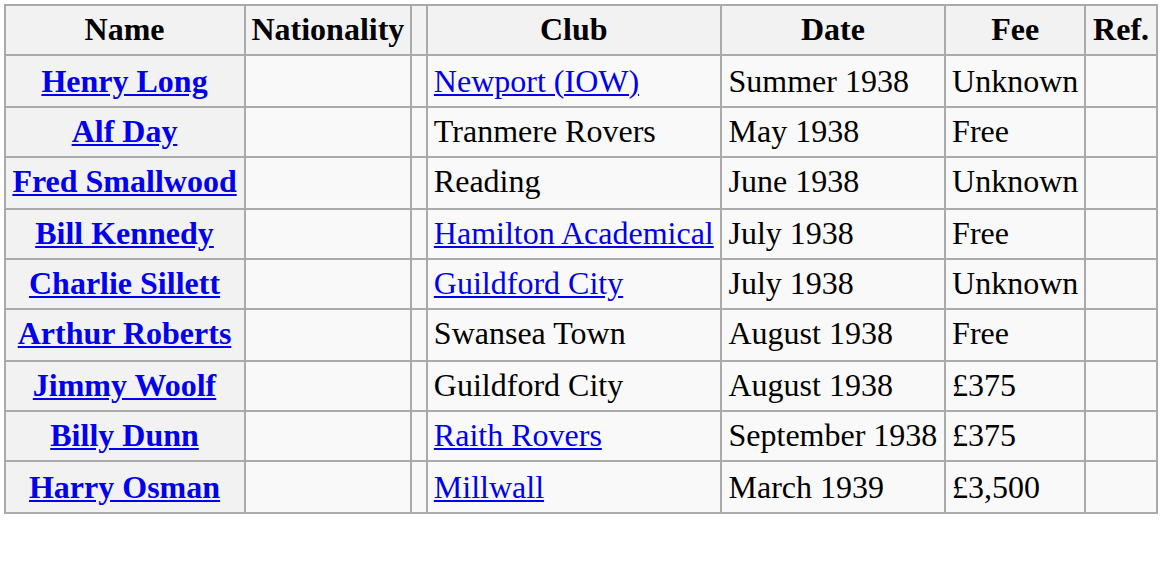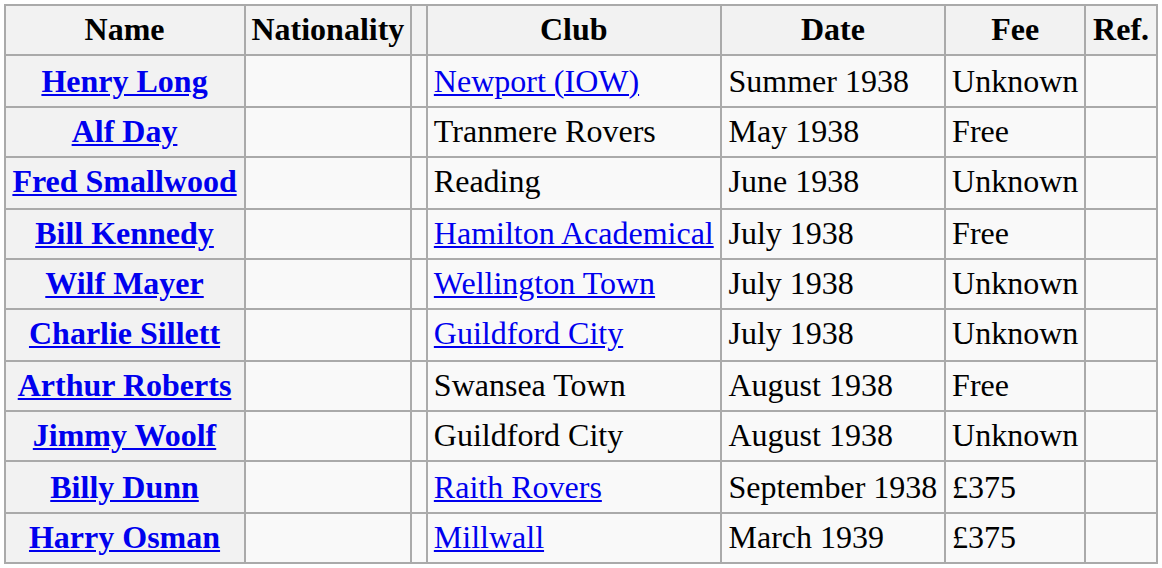+ row: Wilf Mayer | Wellington Town | July 1938 | Unknown
Jimmy Woolf | Fee: £375 -> Unknown
Harry Osman | Fee: £3,500 -> £375
